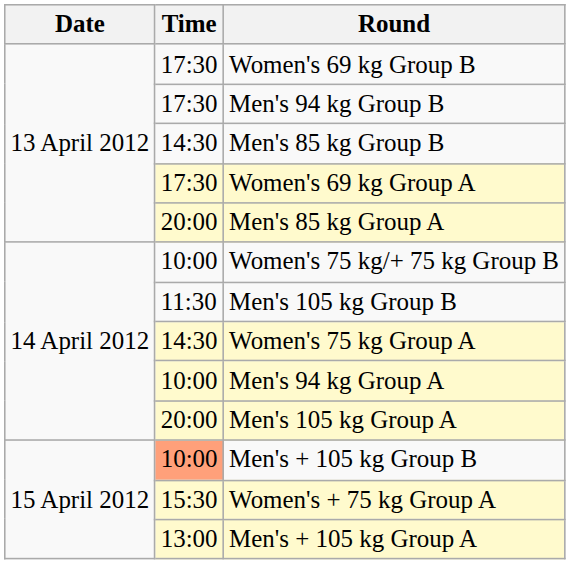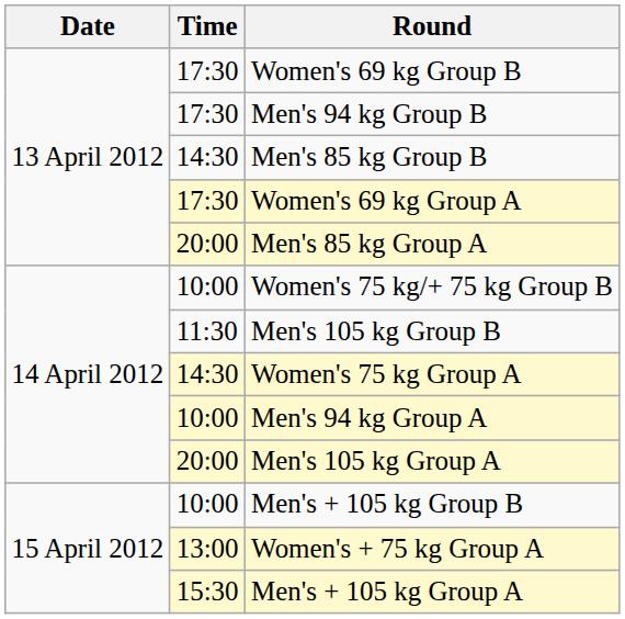Men's + 105 kg Group B | Time: lightsalmon background -> no background
Women's + 75 kg Group A | Time: 15:30 -> 13:00
Men's + 105 kg Group A | Time: 13:00 -> 15:30
